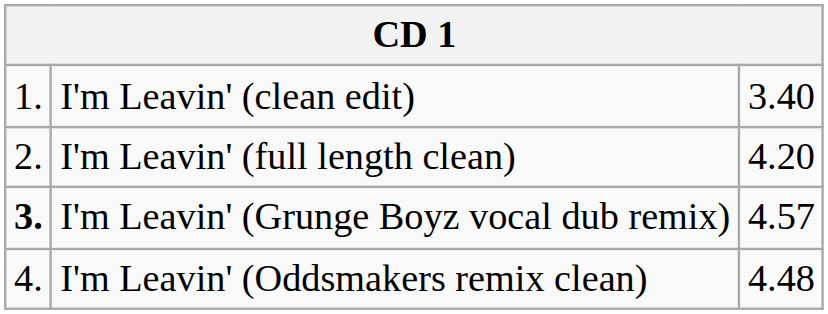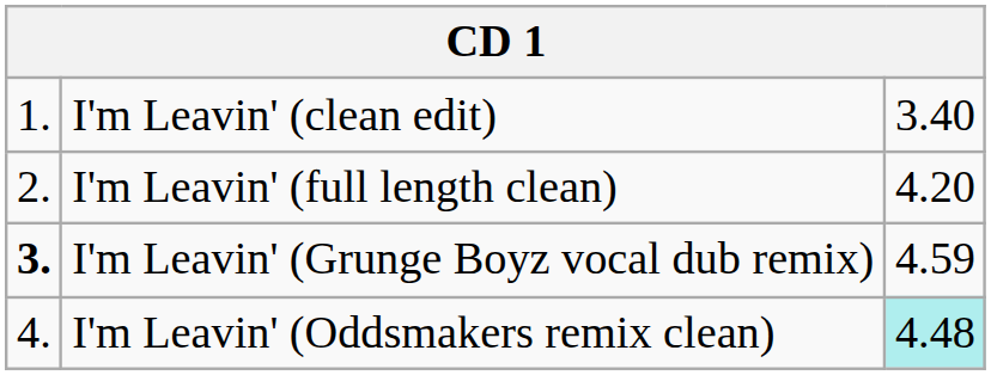I'm Leavin' (Grunge Boyz vocal dub remix) | column 3: 4.57 -> 4.59
I'm Leavin' (Oddsmakers remix clean) | column 3: no background -> paleturquoise background
